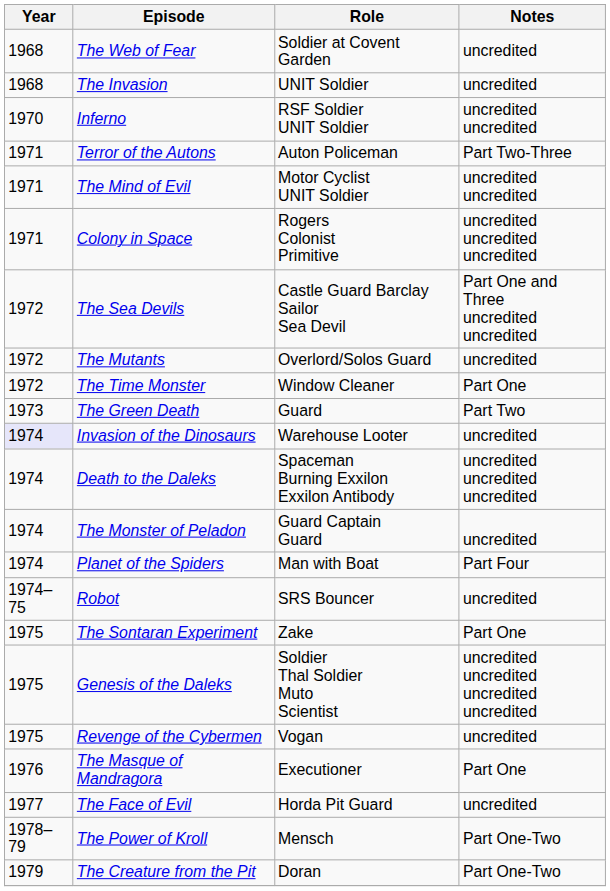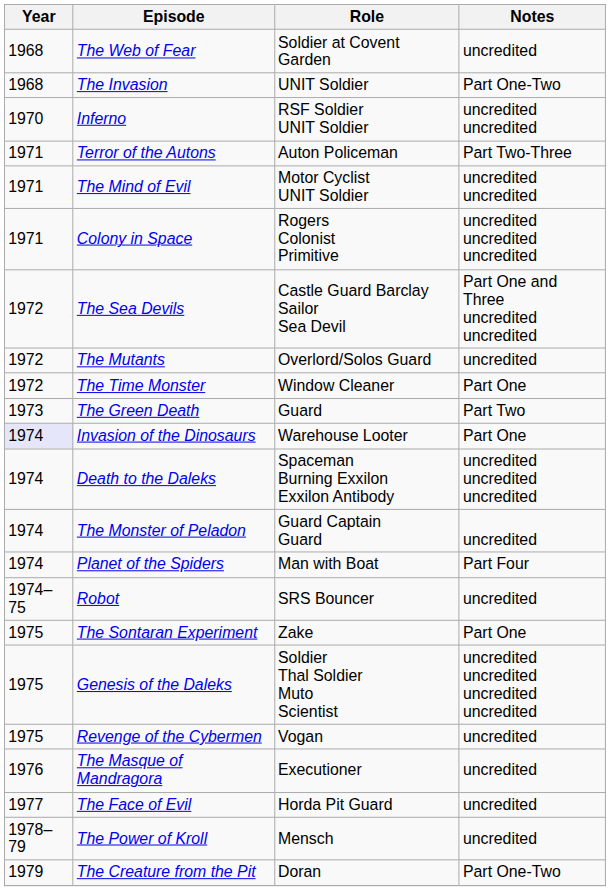The Invasion | Notes: uncredited -> Part One-Two
Invasion of the Dinosaurs | Notes: uncredited -> Part One
The Masque of Mandragora | Notes: Part One -> uncredited
The Power of Kroll | Notes: Part One-Two -> uncredited
